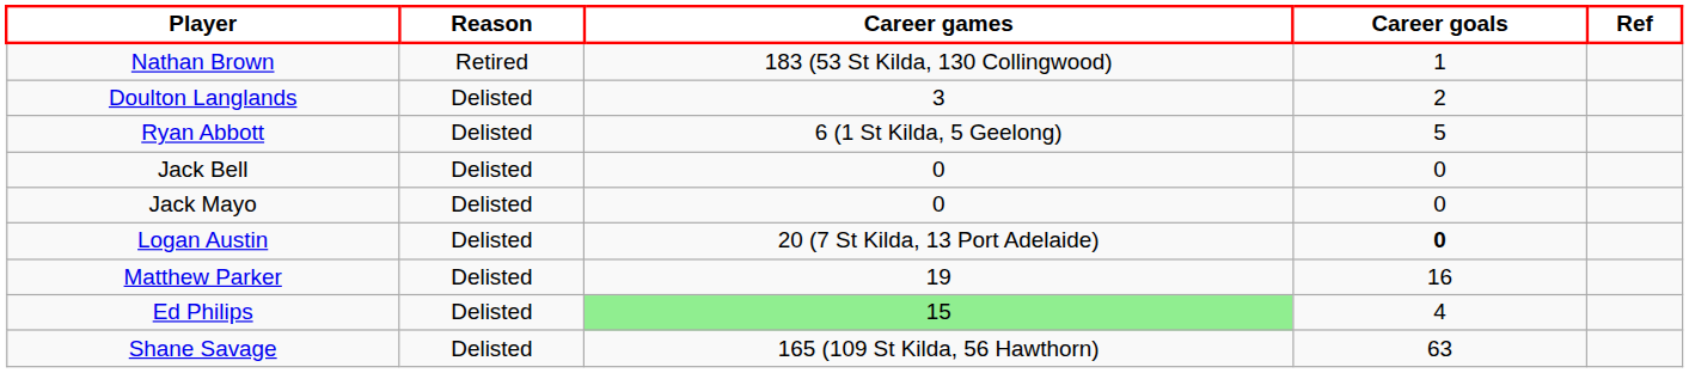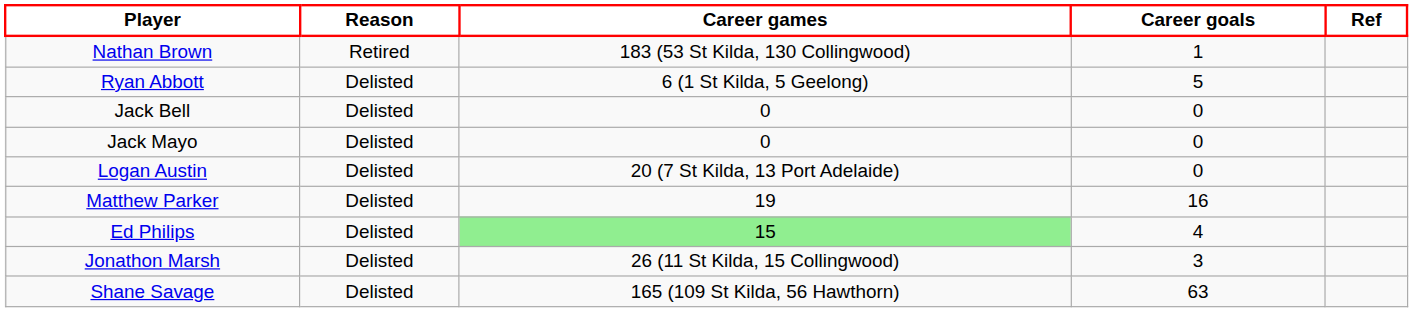- row: Doulton Langlands | Delisted | 3 | 2
Logan Austin | Career goals: bold -> normal
+ row: Jonathon Marsh | Delisted | 26 (11 St Kilda, 15 Collingwood) | 3
